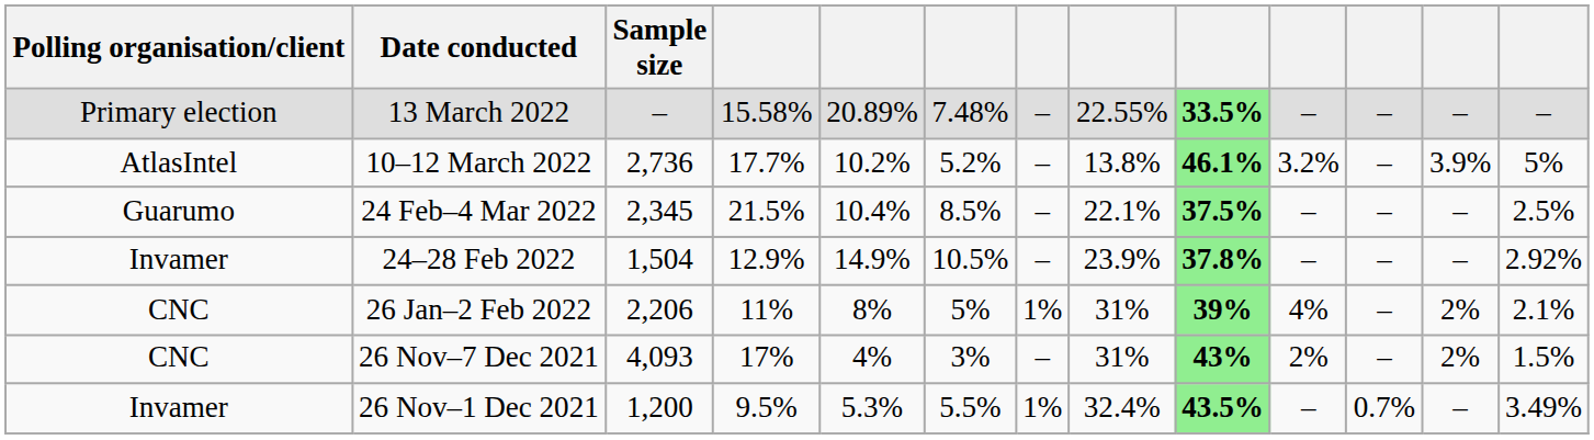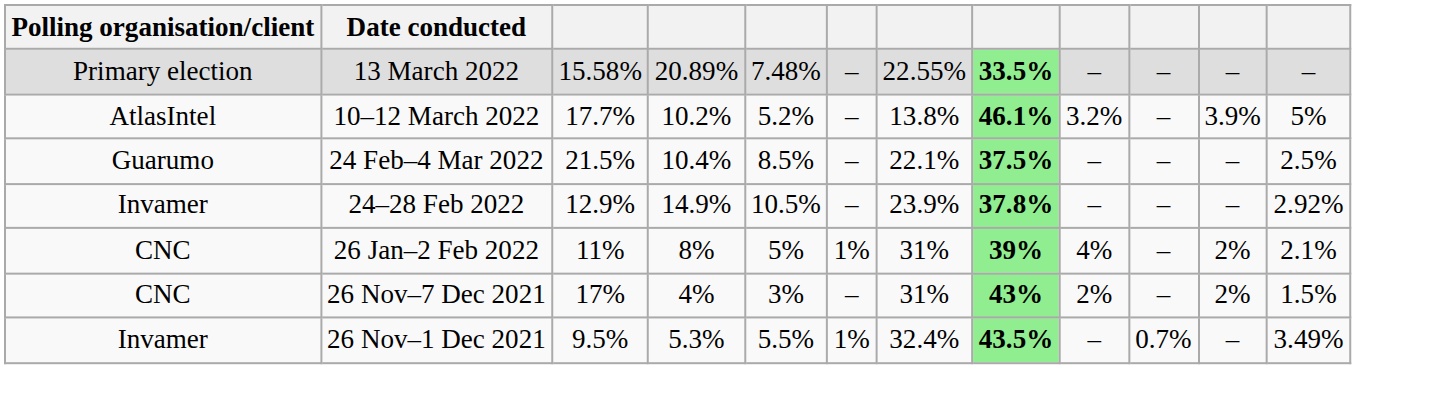- column: Sample size | – | 2,736 | 2,345 | 1,504 | 2,206 | 4,093 | 1,200
